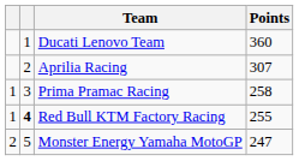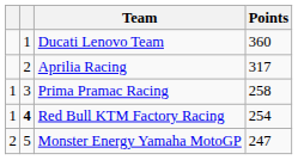Aprilia Racing | Points: 307 -> 317
Red Bull KTM Factory Racing | Points: 255 -> 254
